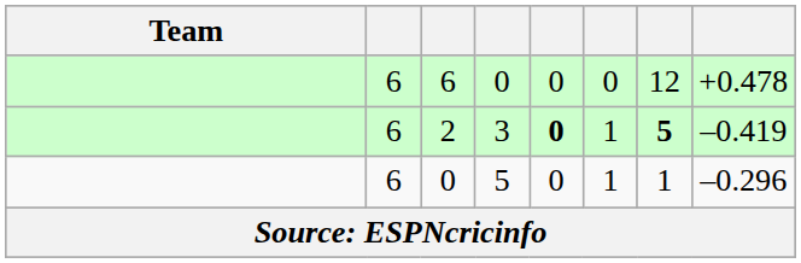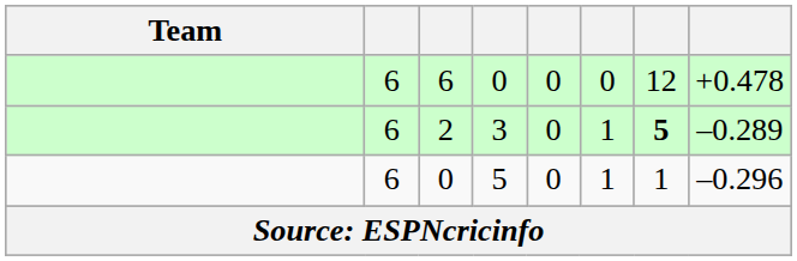2 | column 5: bold -> normal
2 | column 8: –0.419 -> –0.289
